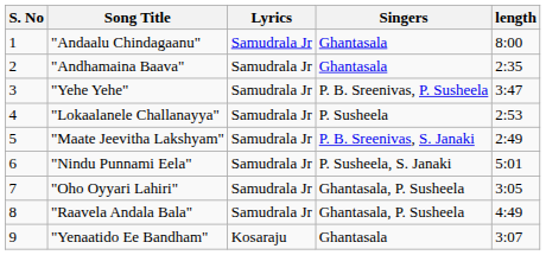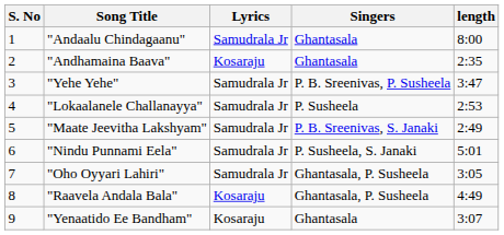"Andhamaina Baava" | Lyrics: Samudrala Jr -> Kosaraju
"Raavela Andala Bala" | Lyrics: Samudrala Jr -> Kosaraju
